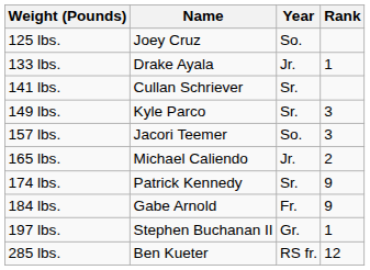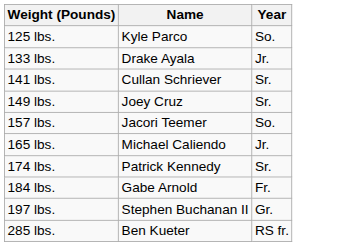- column: Rank | 1 | 3 | 3 | 2 | 9 | 9 | 1 | 12
125 lbs. | Name: Joey Cruz -> Kyle Parco
149 lbs. | Name: Kyle Parco -> Joey Cruz
